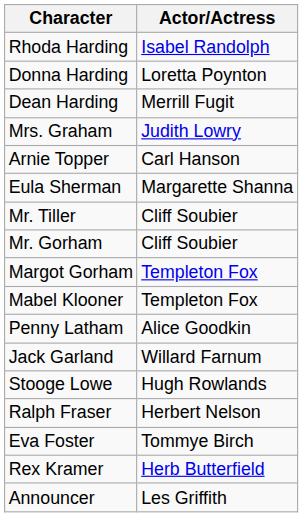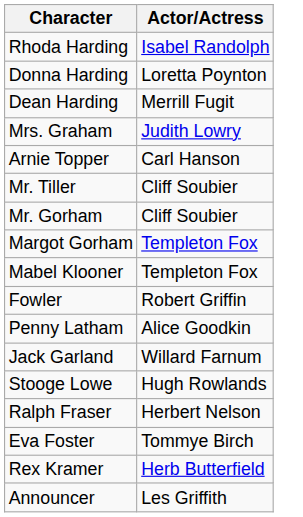- row: Eula Sherman | Margarette Shanna
+ row: Fowler | Robert Griffin
